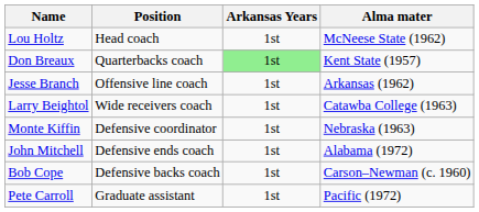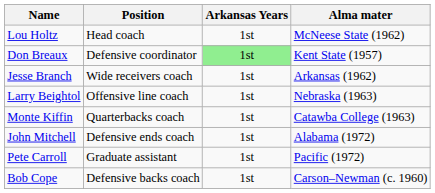Don Breaux | Position: Quarterbacks coach -> Defensive coordinator
Jesse Branch | Position: Offensive line coach -> Wide receivers coach
Larry Beightol | Position: Wide receivers coach -> Offensive line coach
Larry Beightol | Alma mater: Catawba College (1963) -> Nebraska (1963)
Monte Kiffin | Position: Defensive coordinator -> Quarterbacks coach
Monte Kiffin | Alma mater: Nebraska (1963) -> Catawba College (1963)
rows swapped: Bob Cope <-> Pete Carroll
